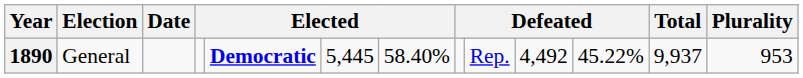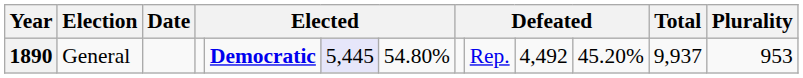1890 | column 6: no background -> lavender background
1890 | column 7: 58.40% -> 54.80%
1890 | column 11: 45.22% -> 45.20%
